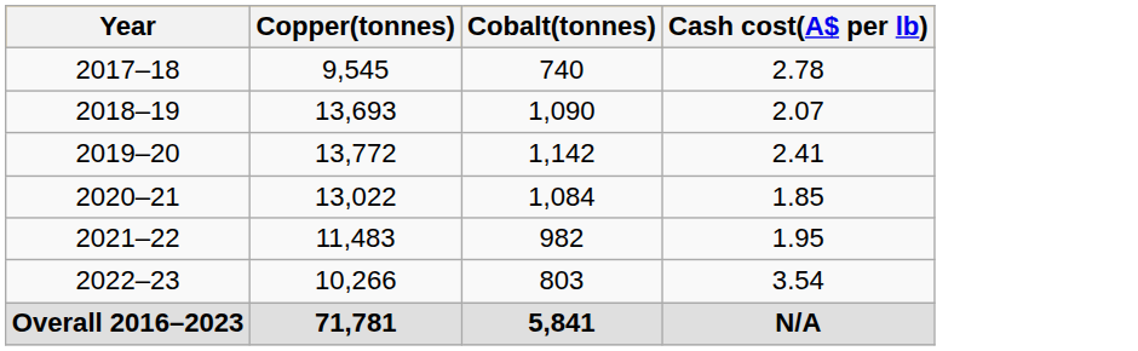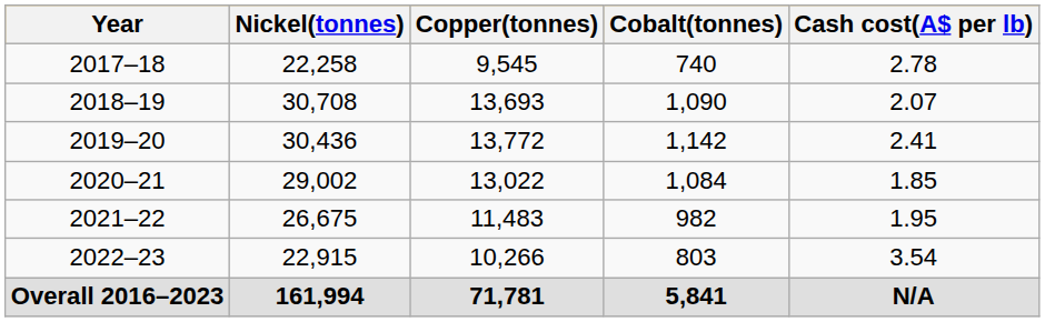+ column: Nickel(tonnes) | 22,258 | 30,708 | 30,436 | 29,002 | 26,675 | 22,915 | 161,994
